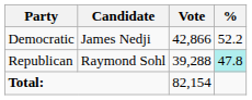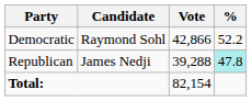Democratic | Candidate: James Nedji -> Raymond Sohl
Republican | Candidate: Raymond Sohl -> James Nedji
